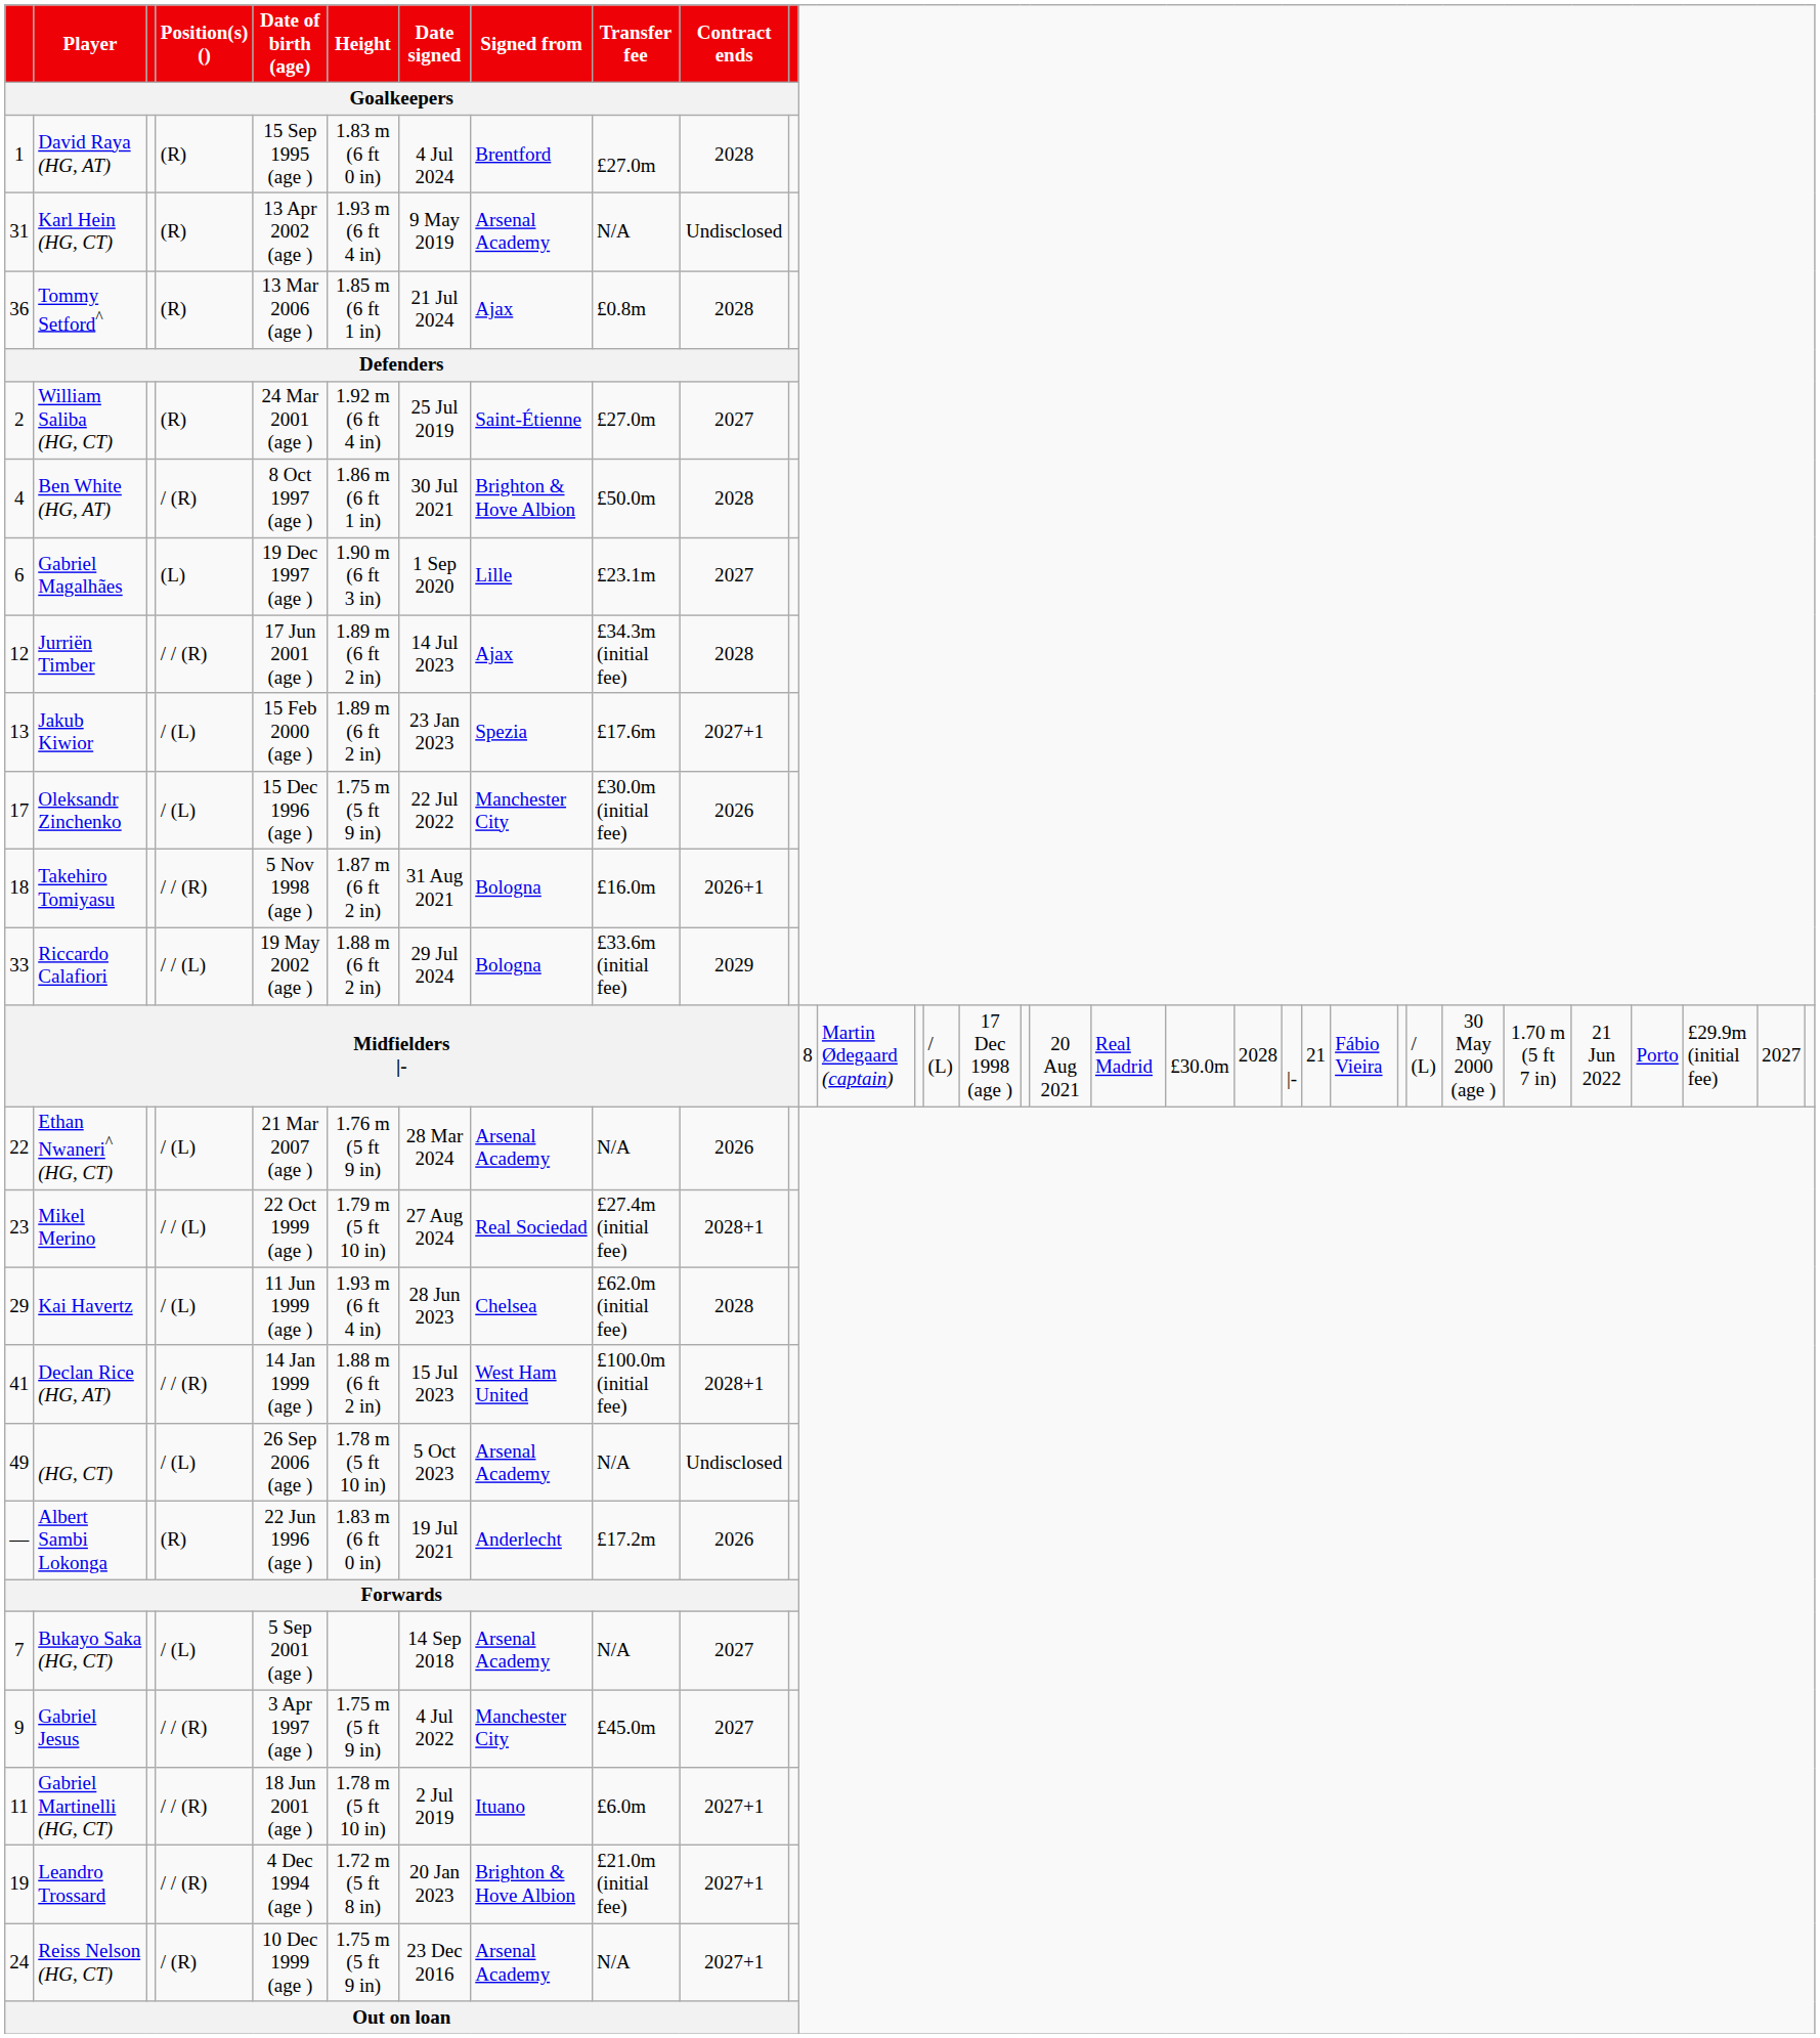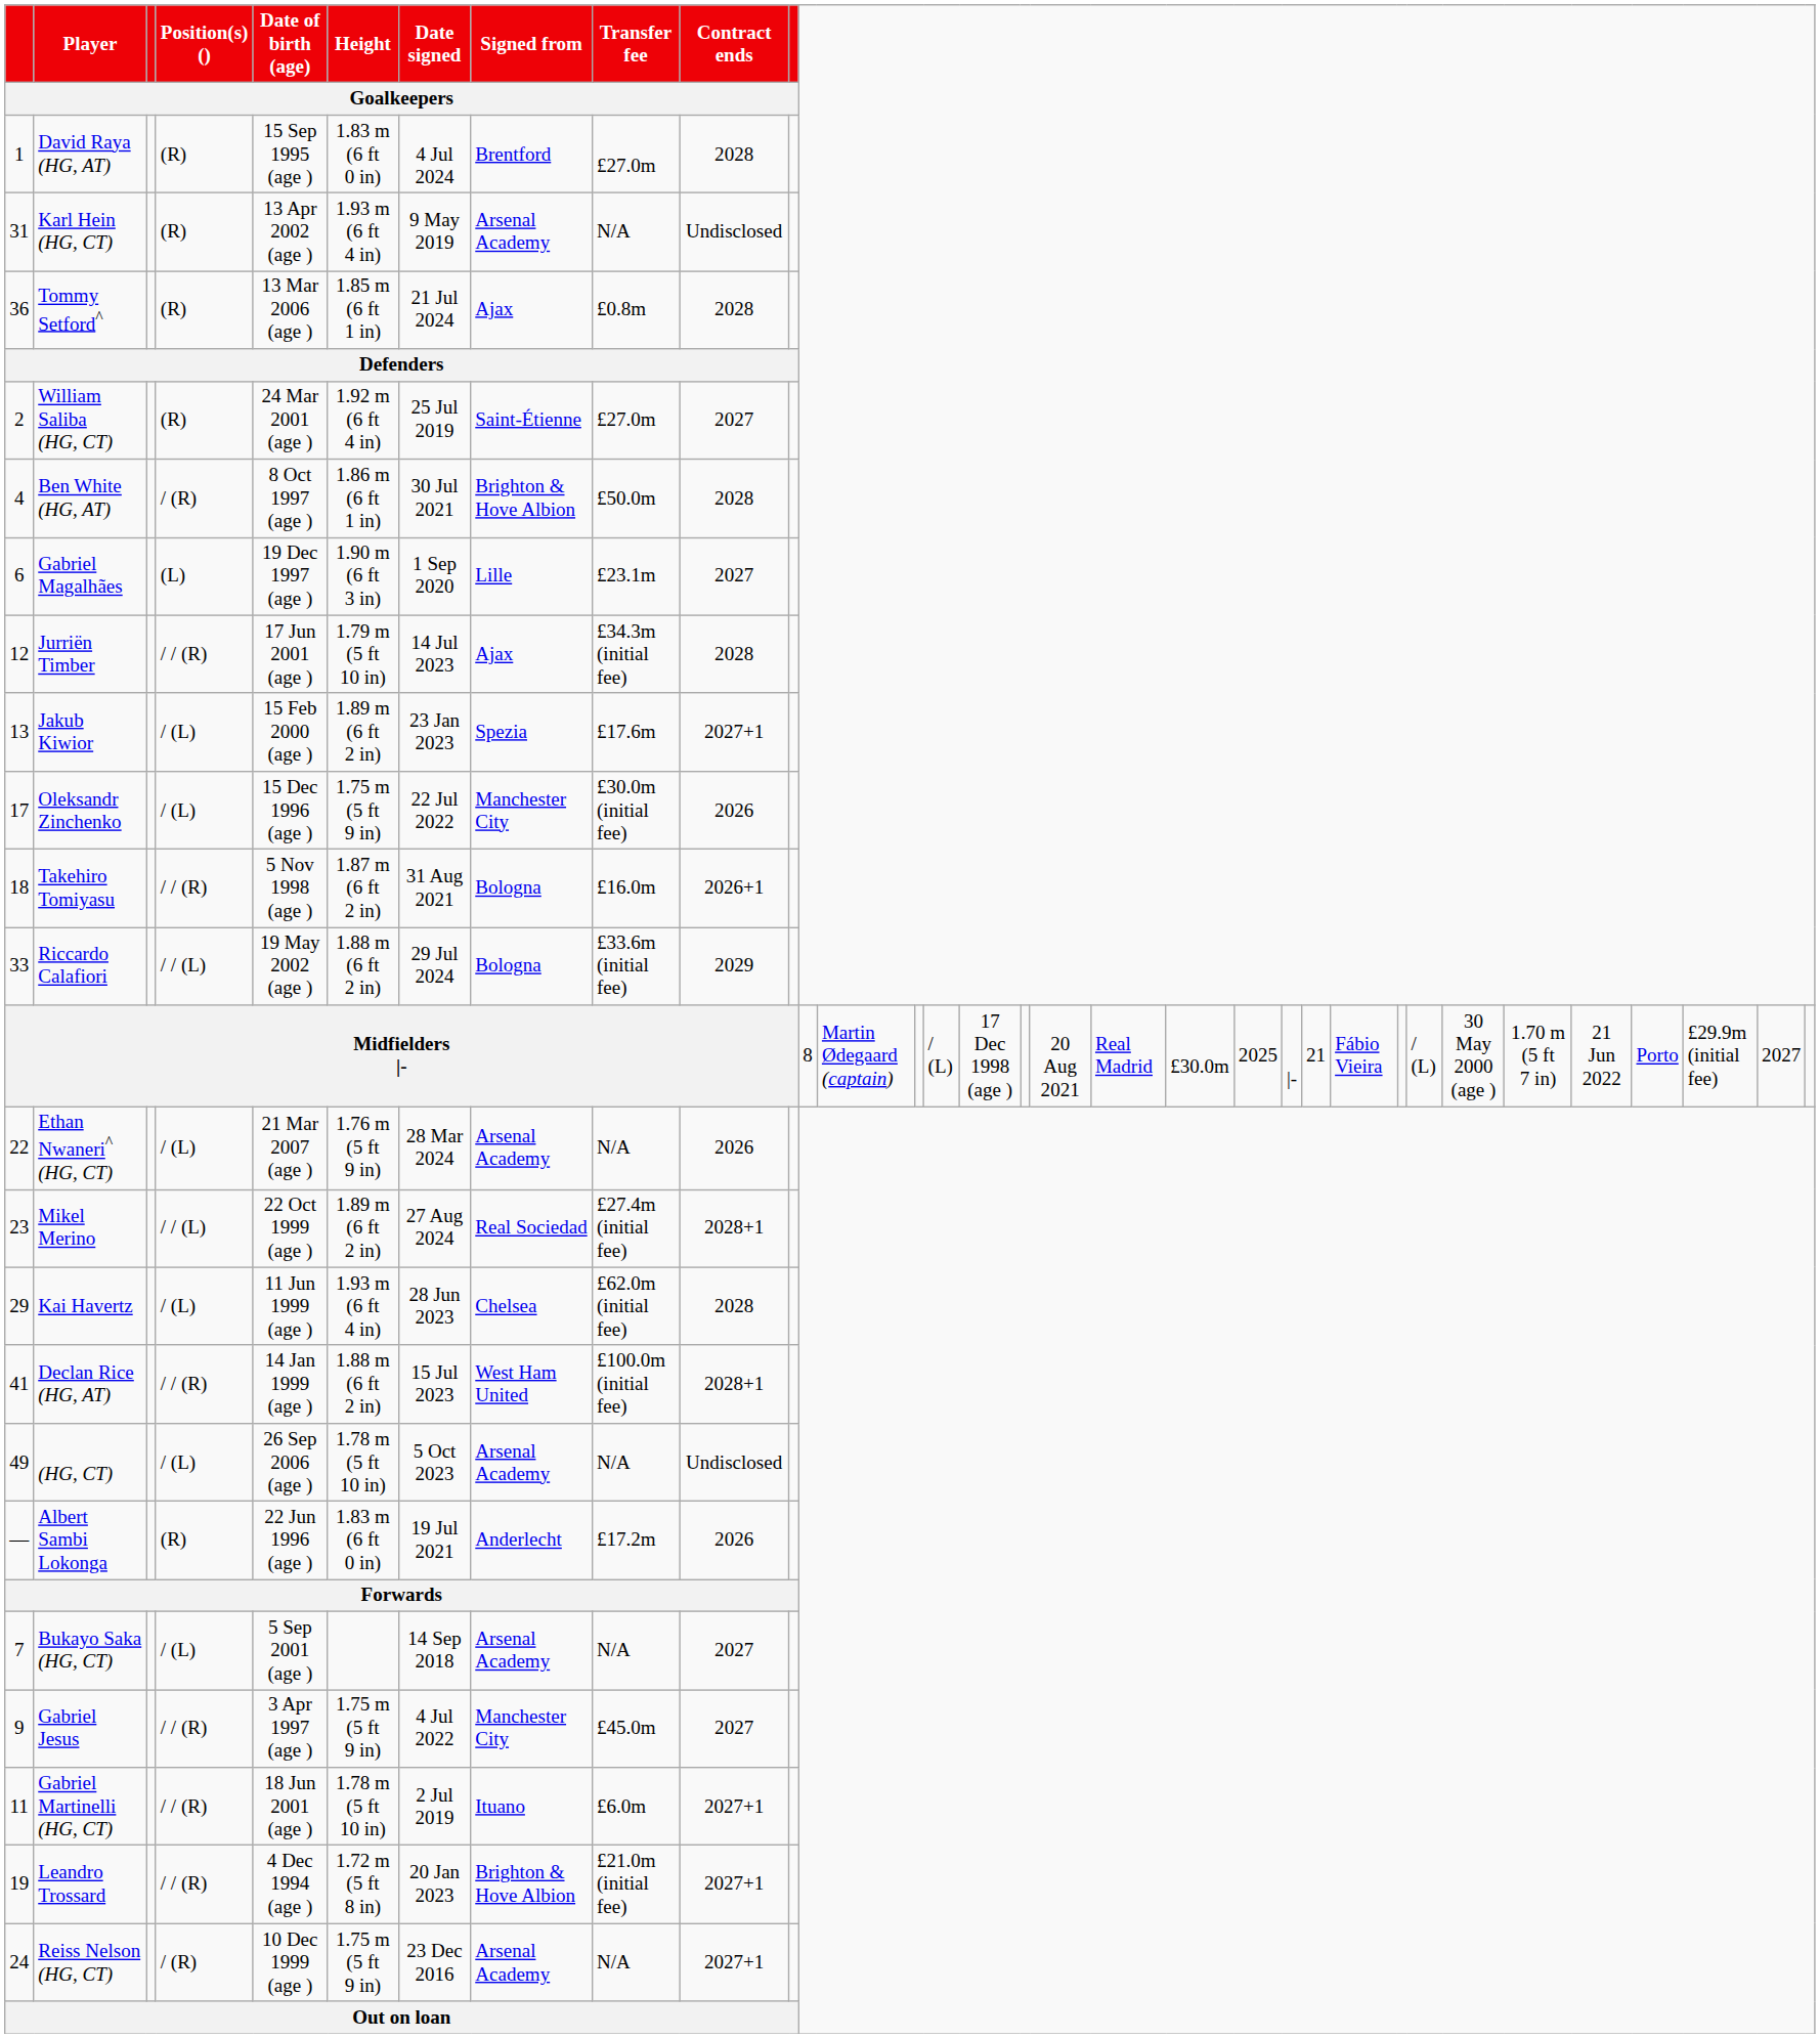Jurriën Timber | Height / Goalkeepers: 1.89 m (6 ft 2 in) -> 1.79 m (5 ft 10 in)
Midfielders |- | column 21: 2028 -> 2025
Mikel Merino | Height / Goalkeepers: 1.79 m (5 ft 10 in) -> 1.89 m (6 ft 2 in)
